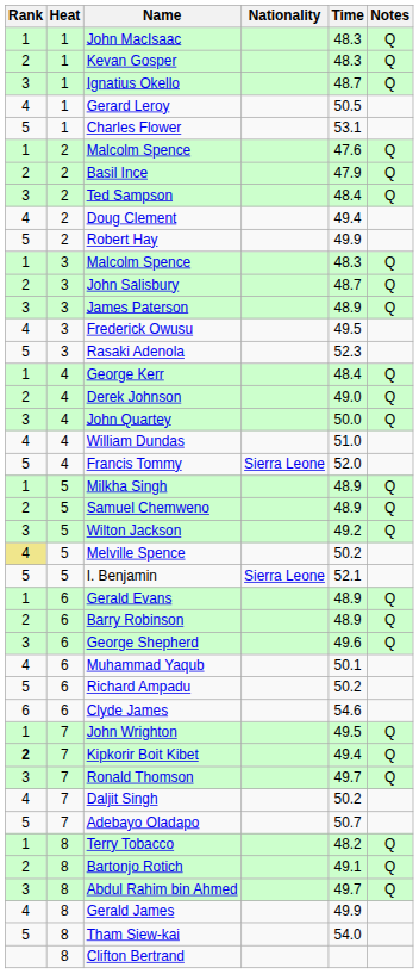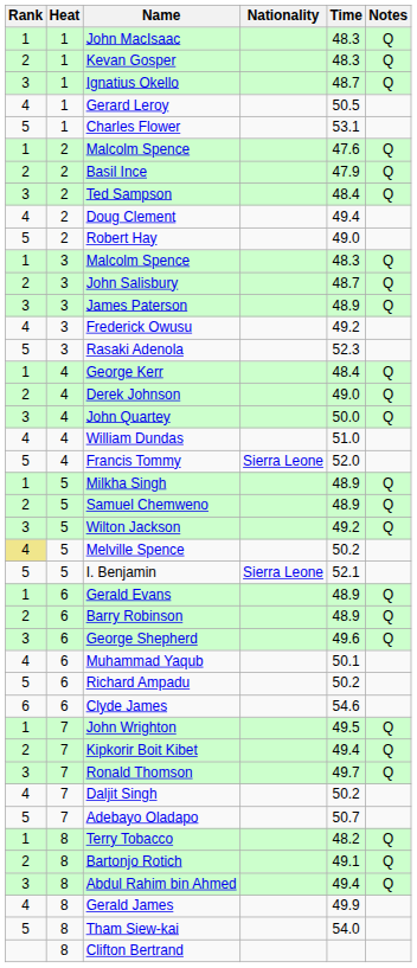Robert Hay | Time: 49.9 -> 49.0
Frederick Owusu | Time: 49.5 -> 49.2
Kipkorir Boit Kibet | Rank: bold -> normal
Abdul Rahim bin Ahmed | Time: 49.7 -> 49.4
